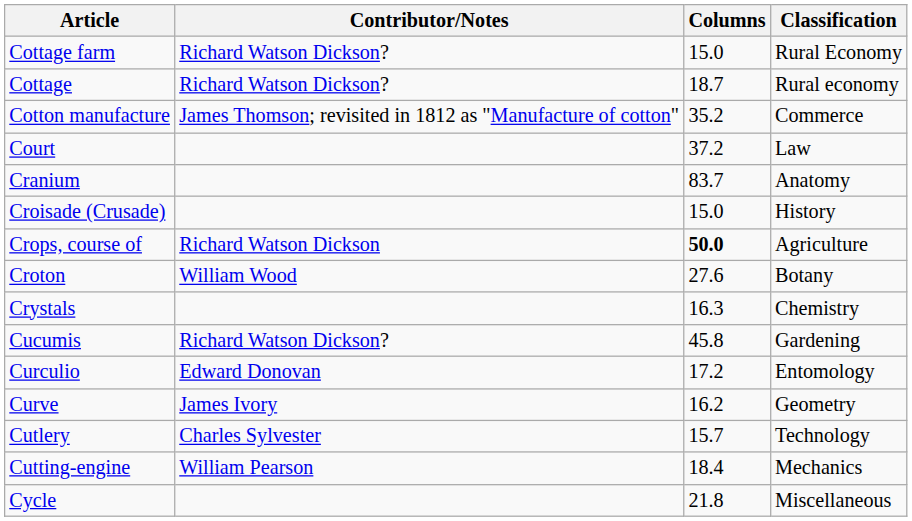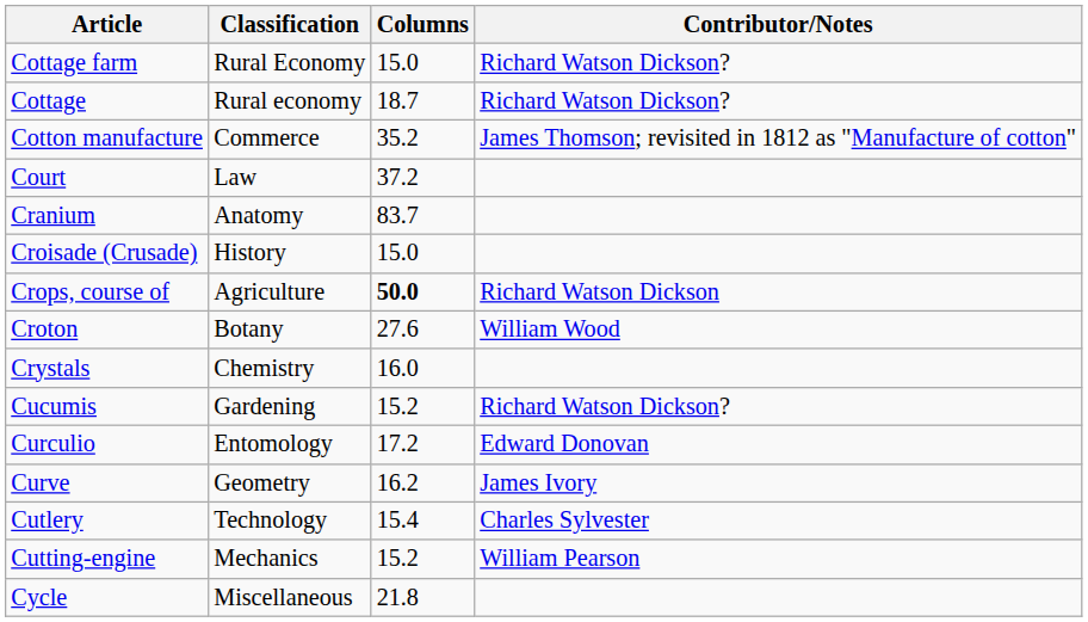columns swapped: Classification <-> Contributor/Notes
Crystals | Columns: 16.3 -> 16.0
Cucumis | Columns: 45.8 -> 15.2
Cutlery | Columns: 15.7 -> 15.4
Cutting-engine | Columns: 18.4 -> 15.2
